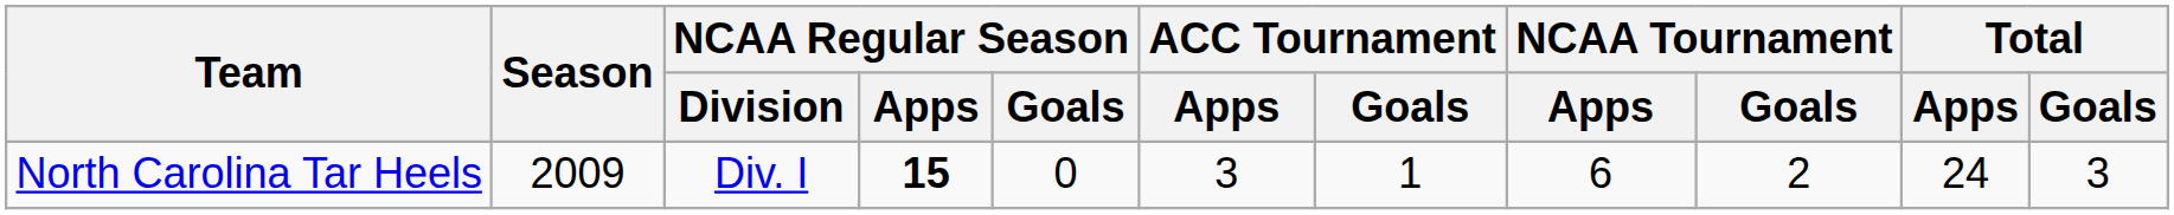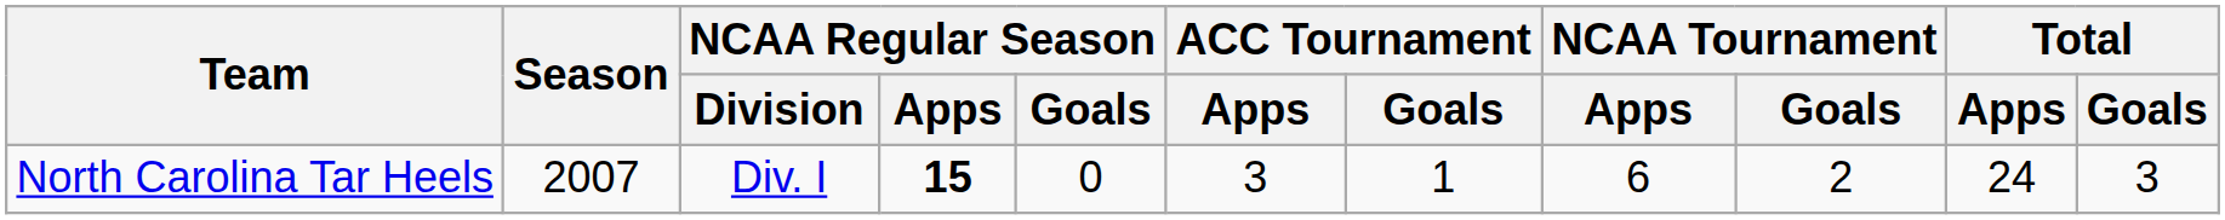North Carolina Tar Heels | Season: 2009 -> 2007
